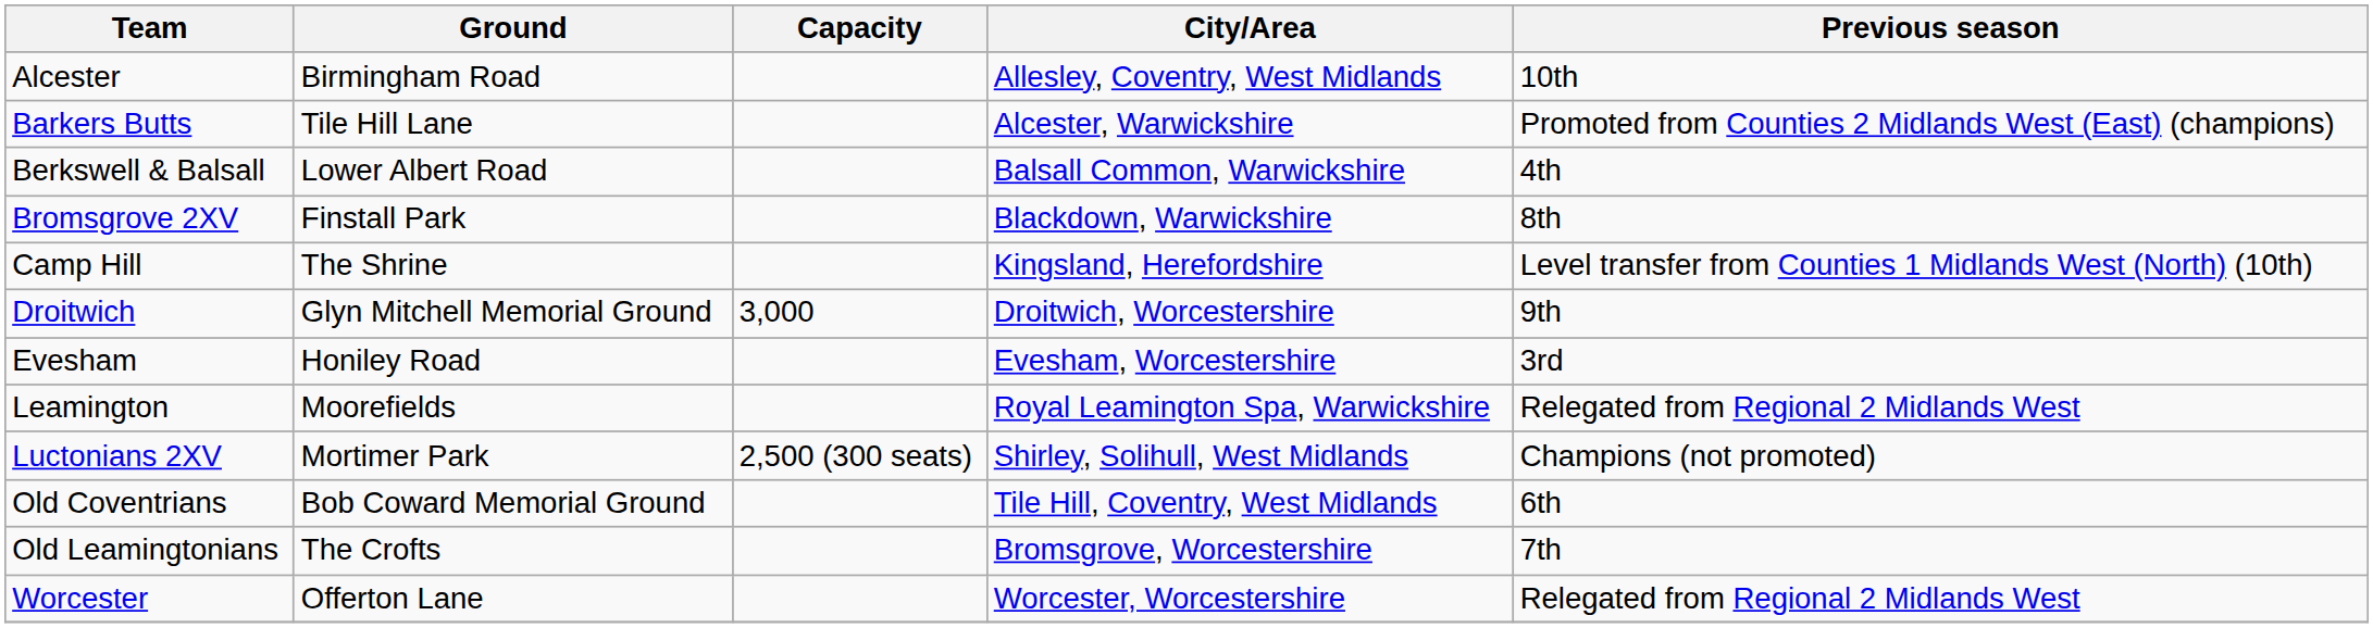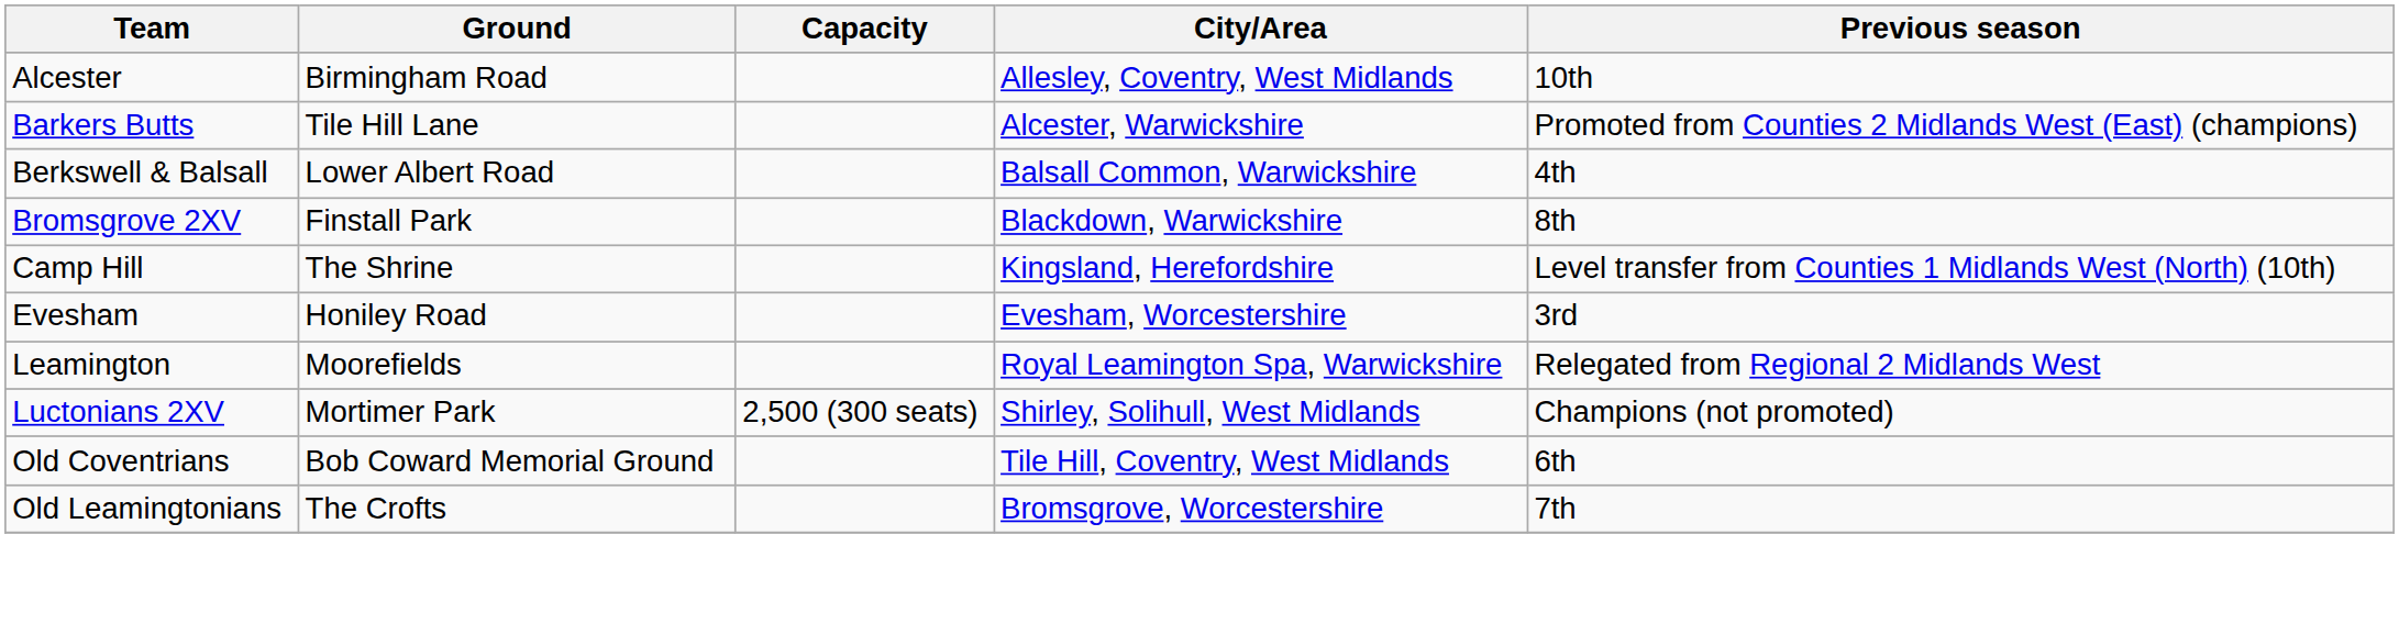- row: Droitwich | Glyn Mitchell Memorial Ground | 3,000 | Droitwich, Worcestershire | 9th
- row: Worcester | Offerton Lane | Worcester, Worcestershire | Relegated from Regional 2 Midlands West
